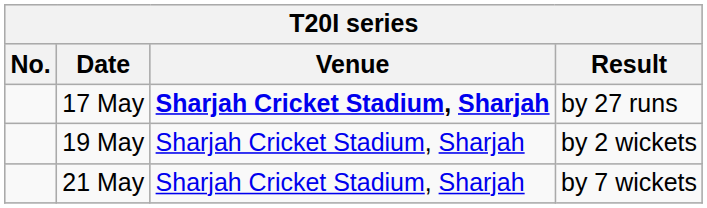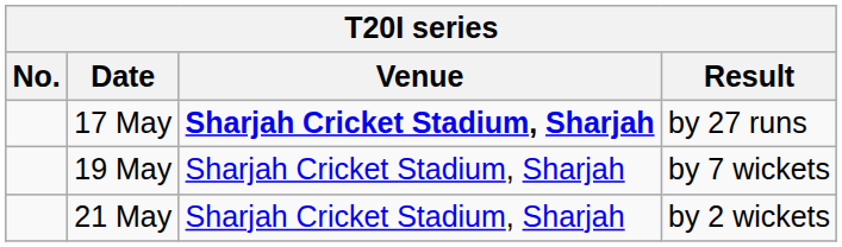19 May | Result: by 2 wickets -> by 7 wickets
21 May | Result: by 7 wickets -> by 2 wickets
